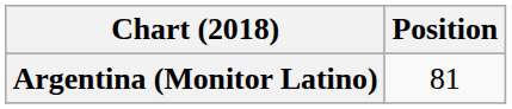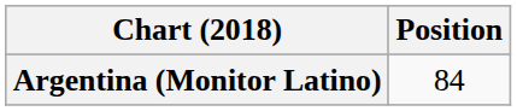Argentina (Monitor Latino) | Position: 81 -> 84
